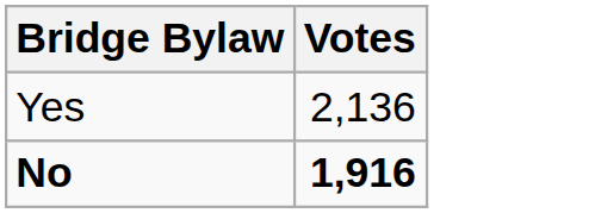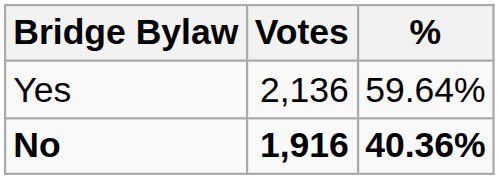+ column: % | 59.64% | 40.36%
